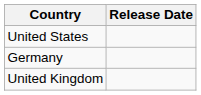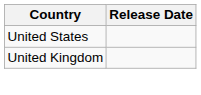- row: Germany
